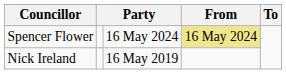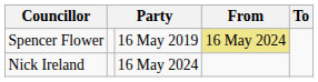Spencer Flower | column 3: 16 May 2024 -> 16 May 2019
Nick Ireland | column 3: 16 May 2019 -> 16 May 2024
